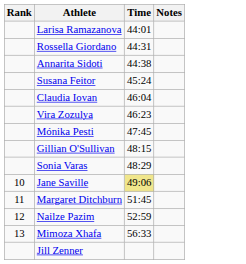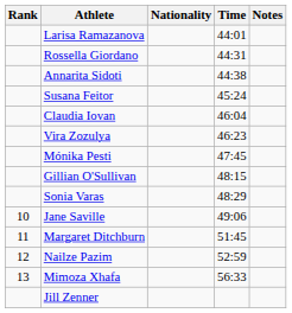+ column: Nationality
Jane Saville | Time: khaki background -> no background
